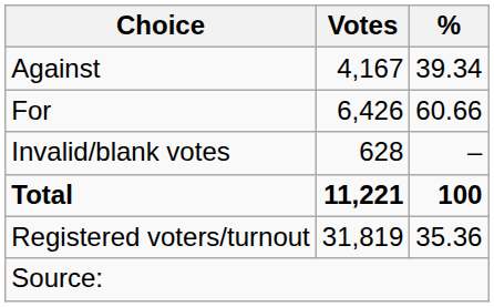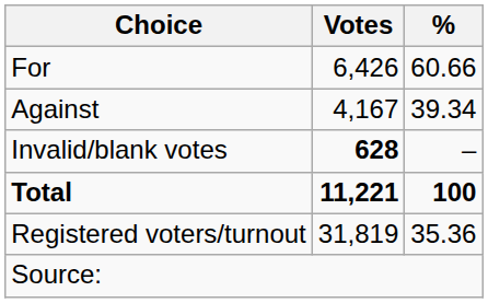rows swapped: For <-> Against
Invalid/blank votes | Votes: normal -> bold
